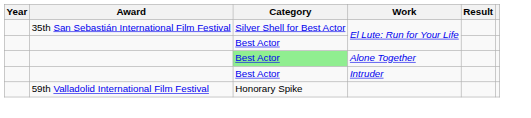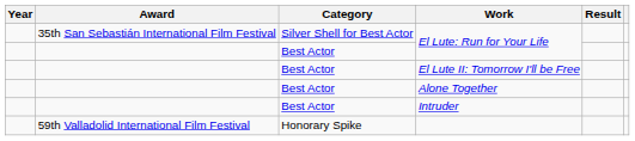+ row: Best Actor | El Lute II: Tomorrow I'll be Free
Alone Together | Category: lightgreen background -> no background
